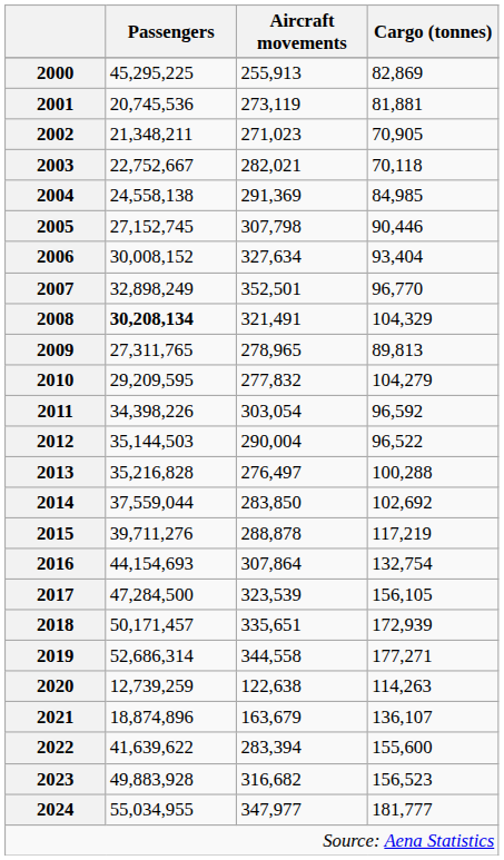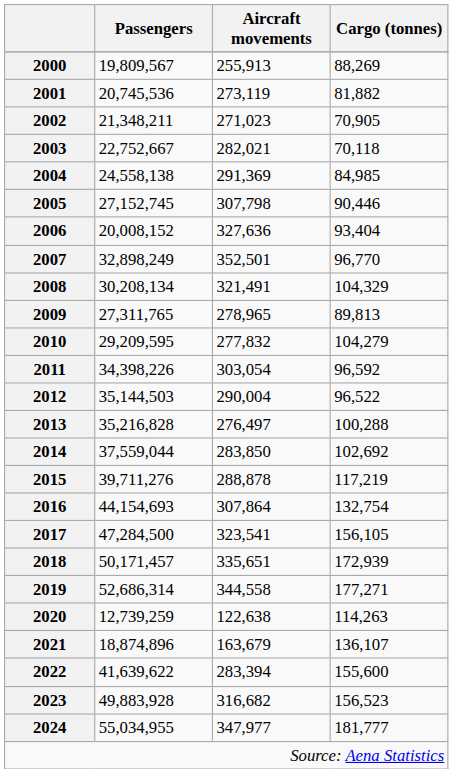2000 | Passengers: 45,295,225 -> 19,809,567
2000 | Cargo (tonnes): 82,869 -> 88,269
2001 | Cargo (tonnes): 81,881 -> 81,882
2006 | Passengers: 30,008,152 -> 20,008,152
2006 | Aircraft movements: 327,634 -> 327,636
2008 | Passengers: bold -> normal
2017 | Aircraft movements: 323,539 -> 323,541
